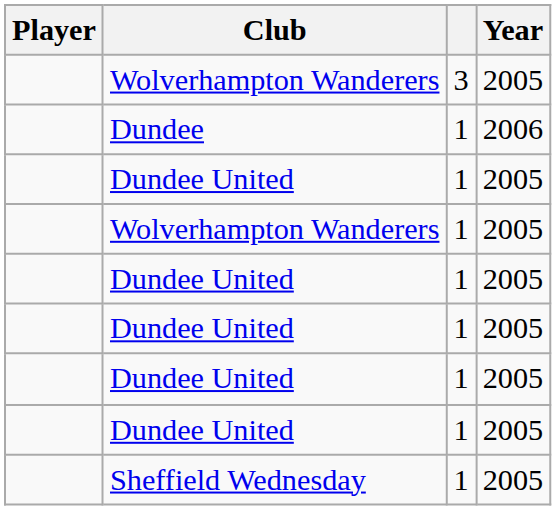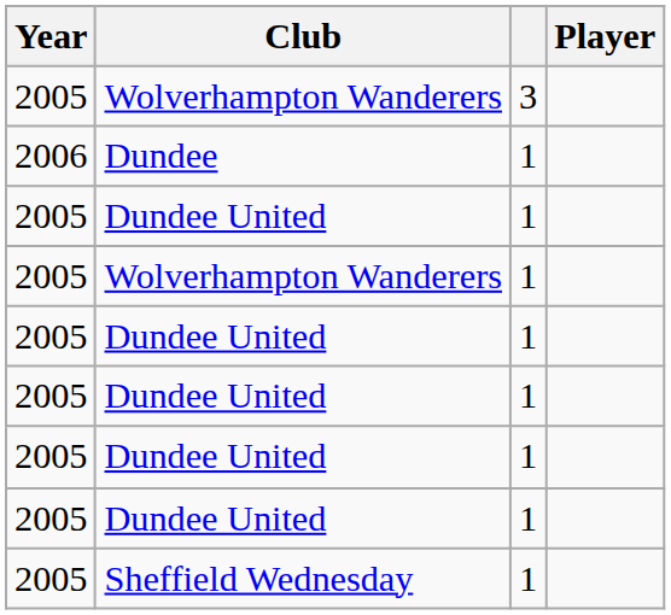columns swapped: Player <-> Year
